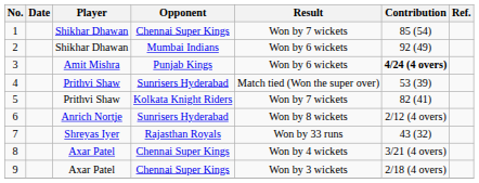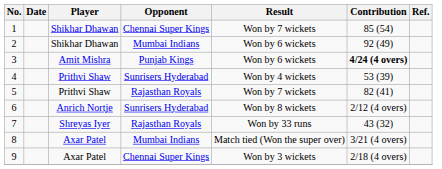4 | Result: Match tied (Won the super over) -> Won by 4 wickets
5 | Opponent: Kolkata Knight Riders -> Rajasthan Royals
8 | Opponent: Chennai Super Kings -> Mumbai Indians
8 | Result: Won by 4 wickets -> Match tied (Won the super over)
